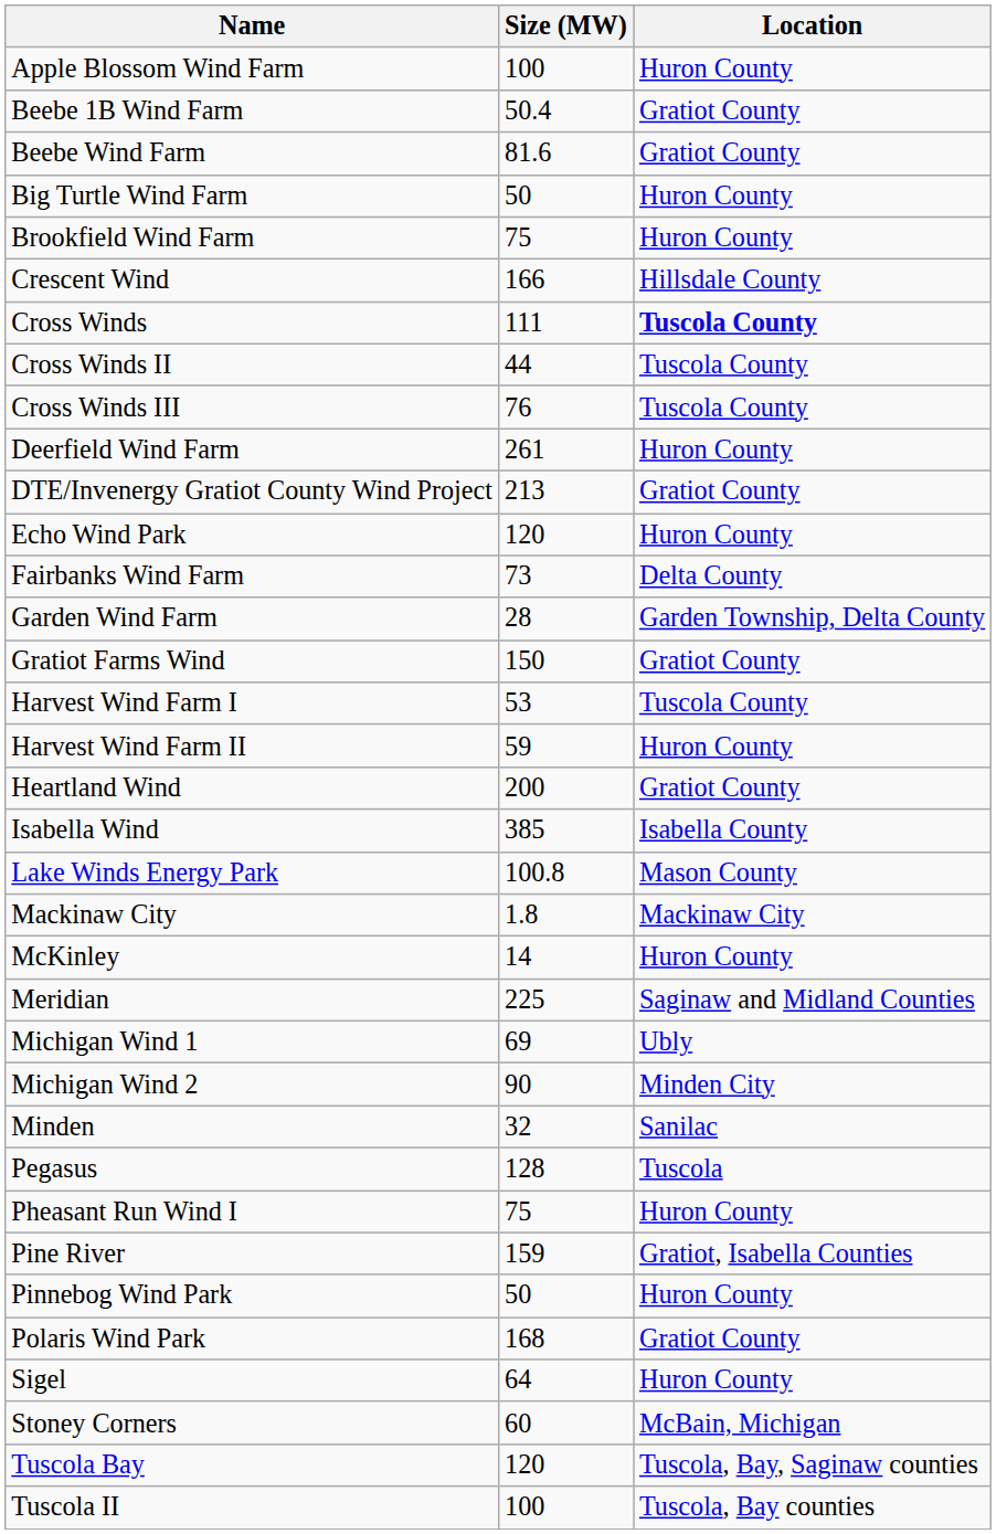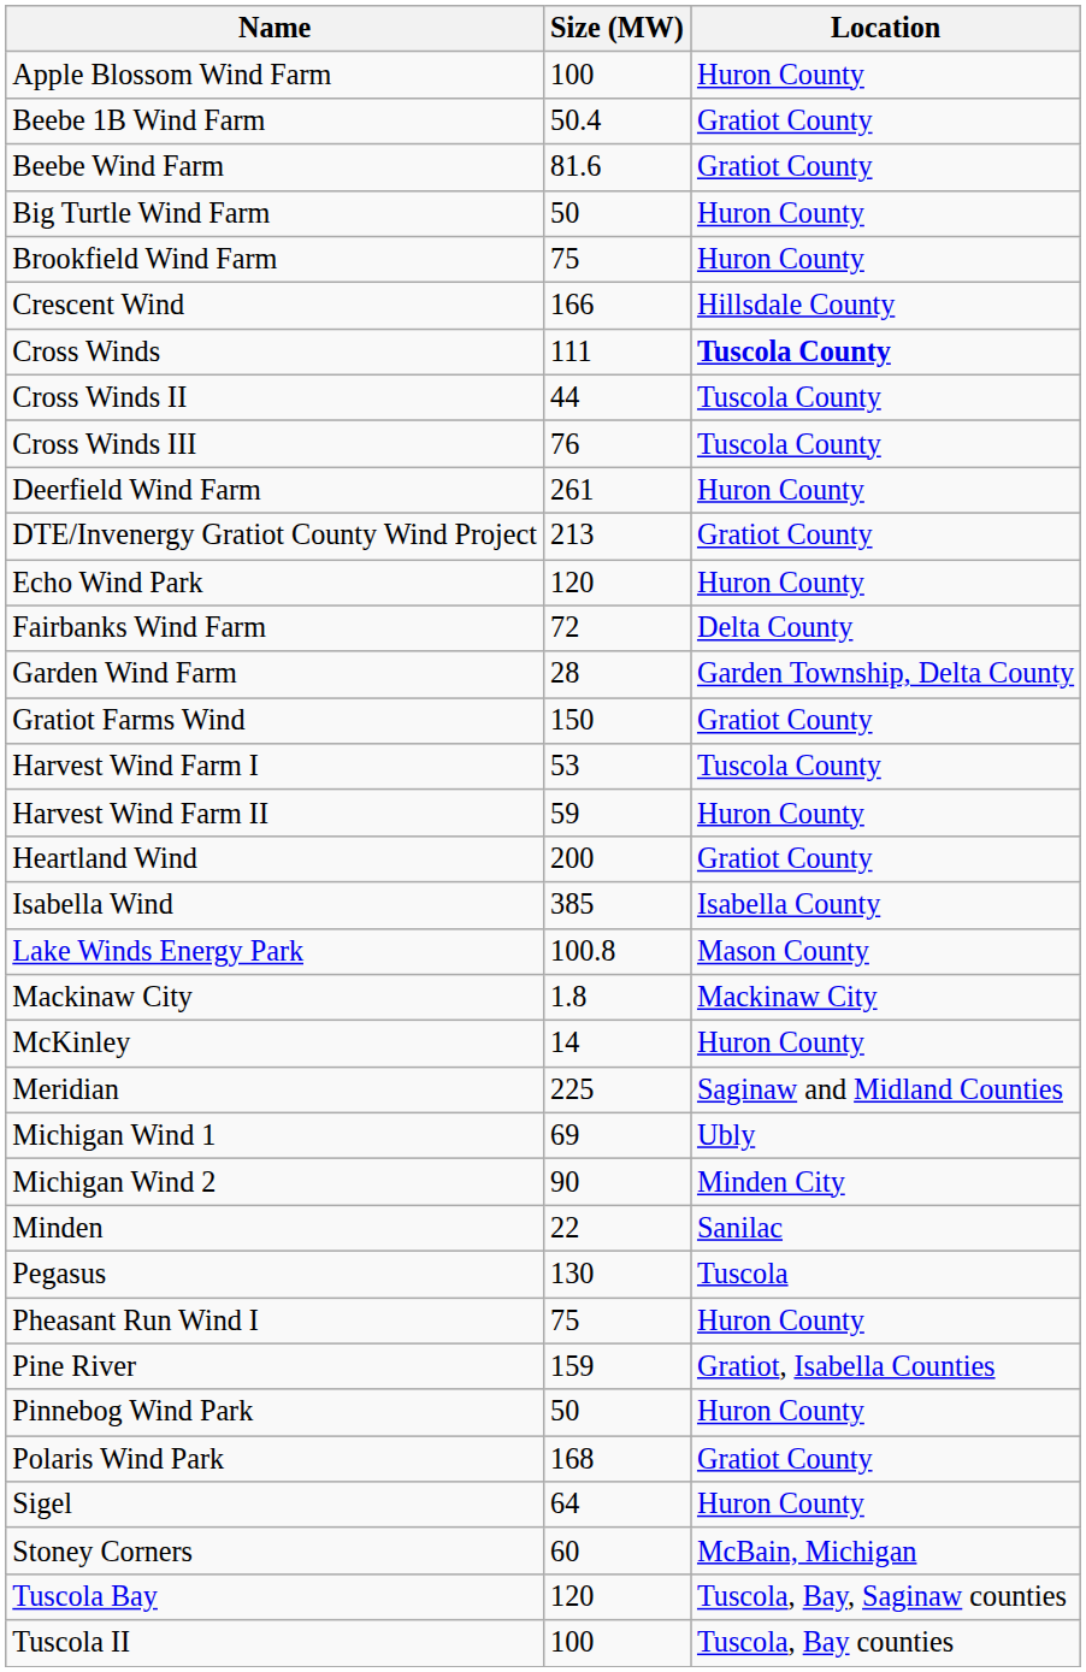Fairbanks Wind Farm | Size (MW): 73 -> 72
Minden | Size (MW): 32 -> 22
Pegasus | Size (MW): 128 -> 130
